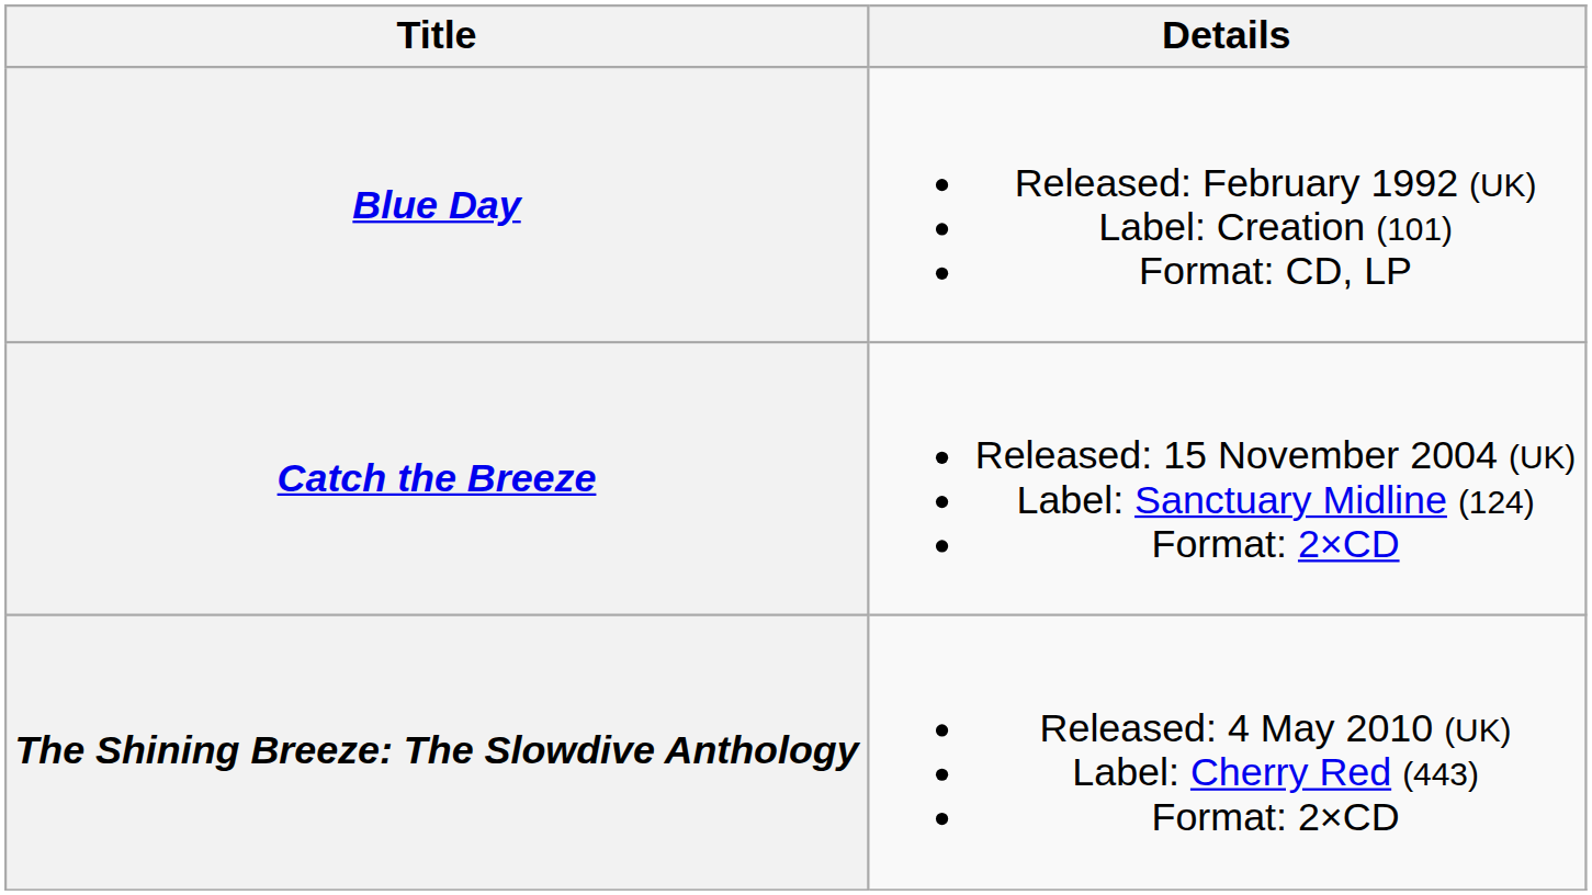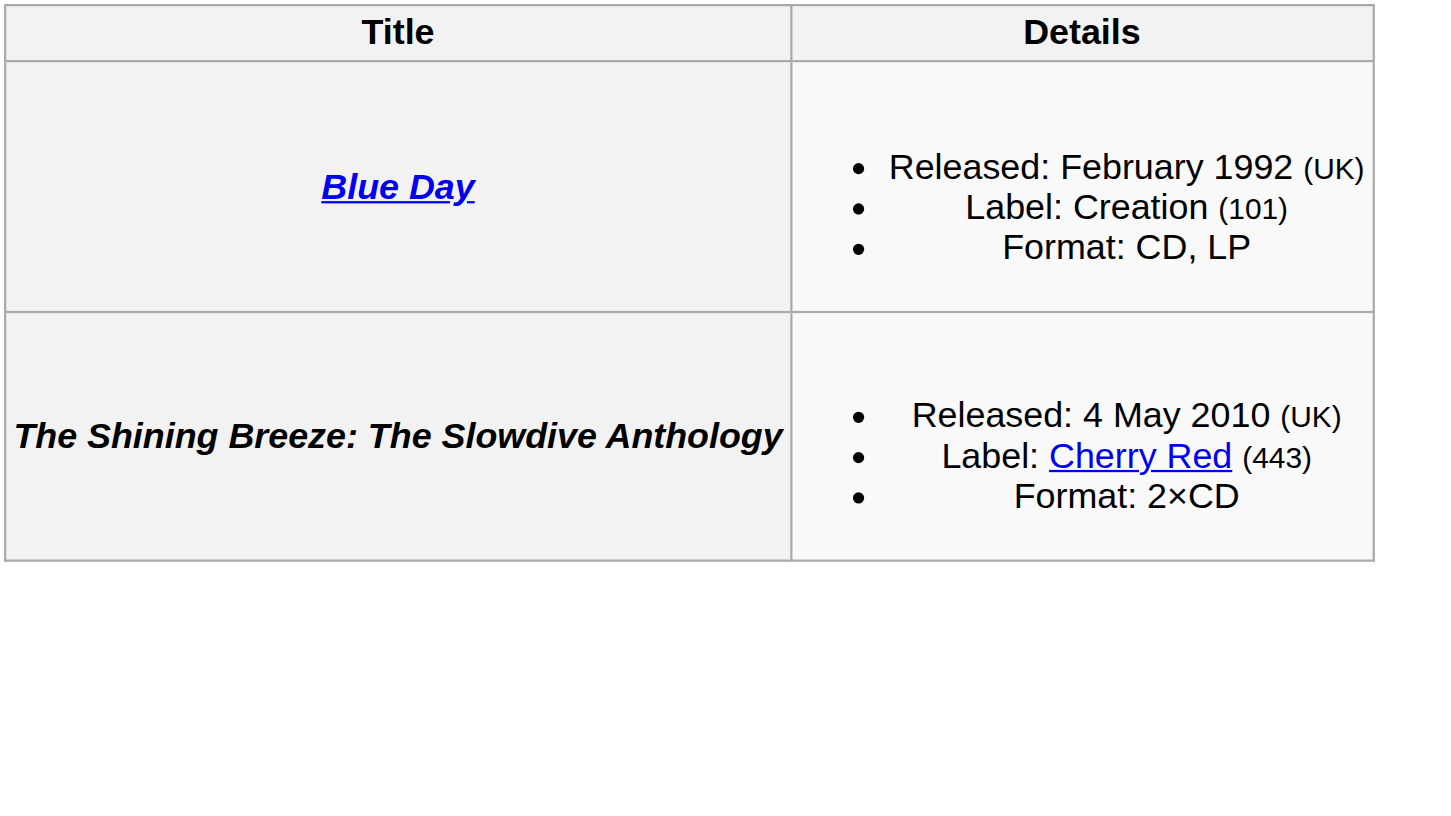- row: Catch the Breeze | Released: 15 November 2004 (UK) Label: Sanctuary Midline (124) Format: 2×CD
